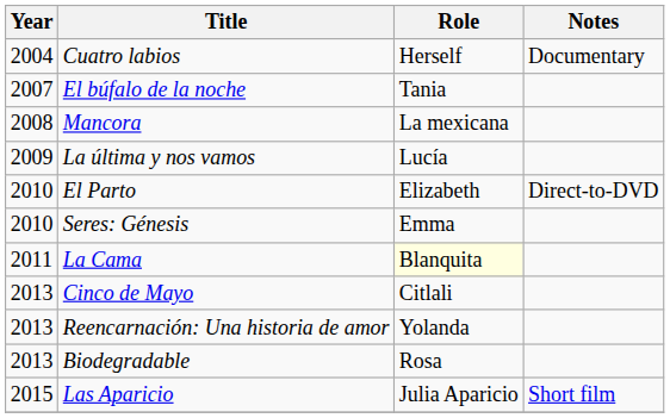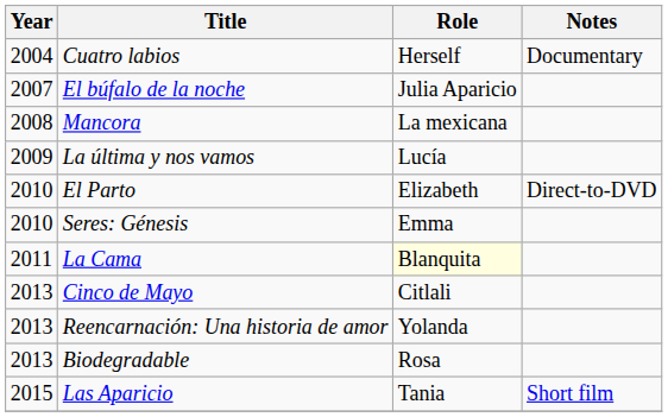El búfalo de la noche | Role: Tania -> Julia Aparicio
Las Aparicio | Role: Julia Aparicio -> Tania
